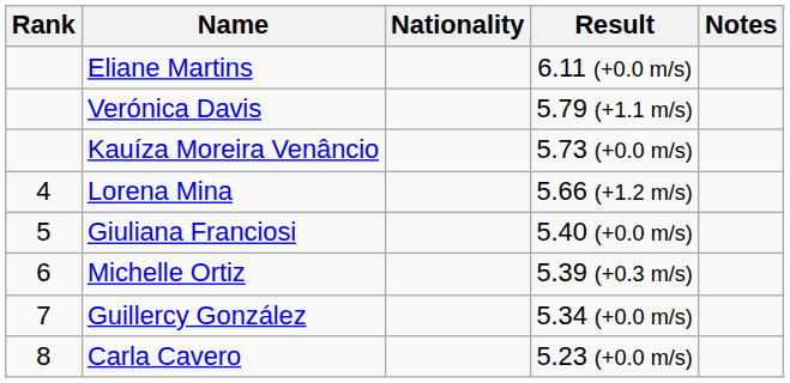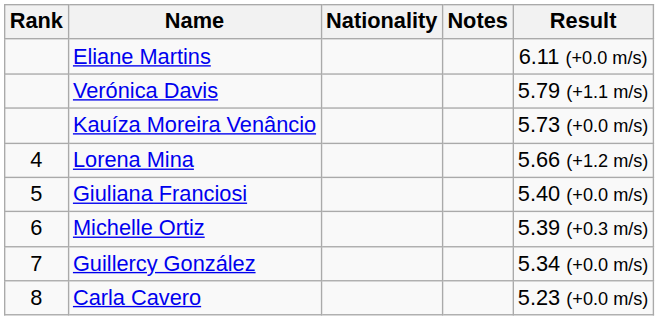columns swapped: Result <-> Notes
